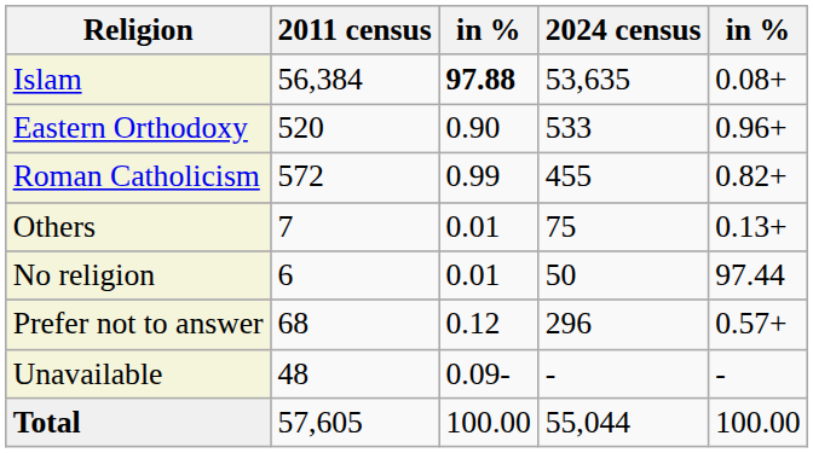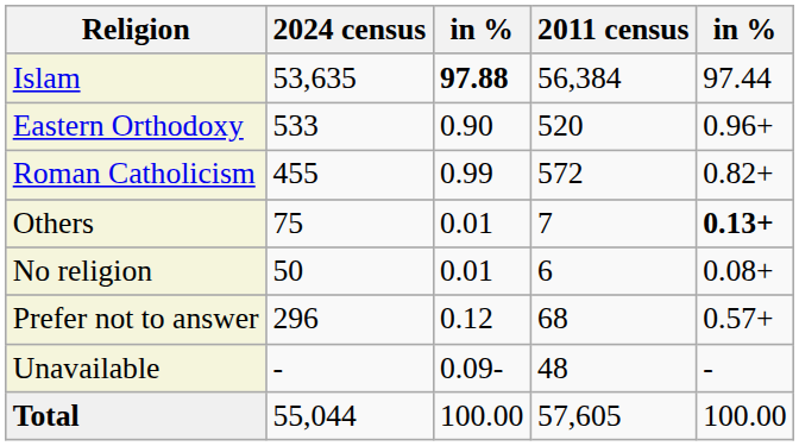columns swapped: 2011 census <-> 2024 census
Islam | column 5: 0.08+ -> 97.44
Others | column 5: normal -> bold
No religion | column 5: 97.44 -> 0.08+
